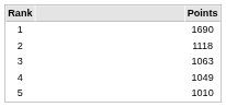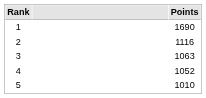2 | Points: 1118 -> 1116
4 | Points: 1049 -> 1052
